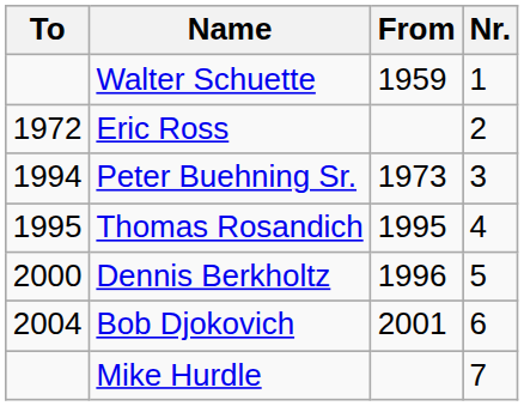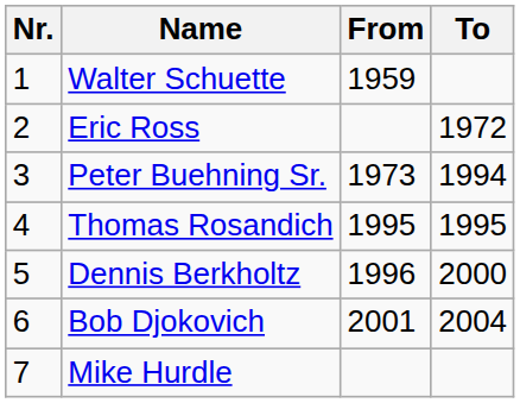columns swapped: Nr. <-> To
